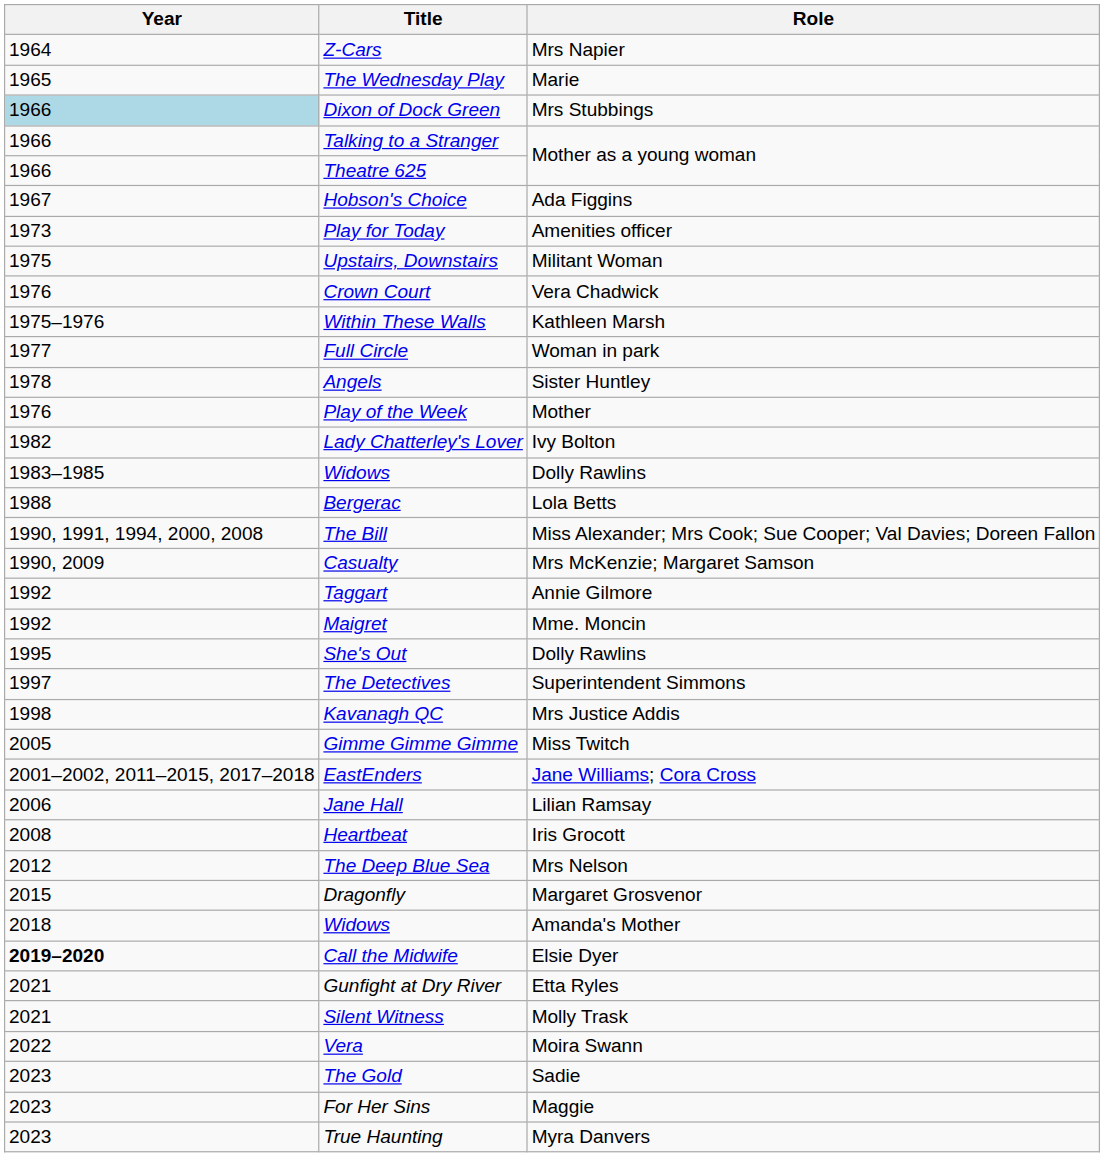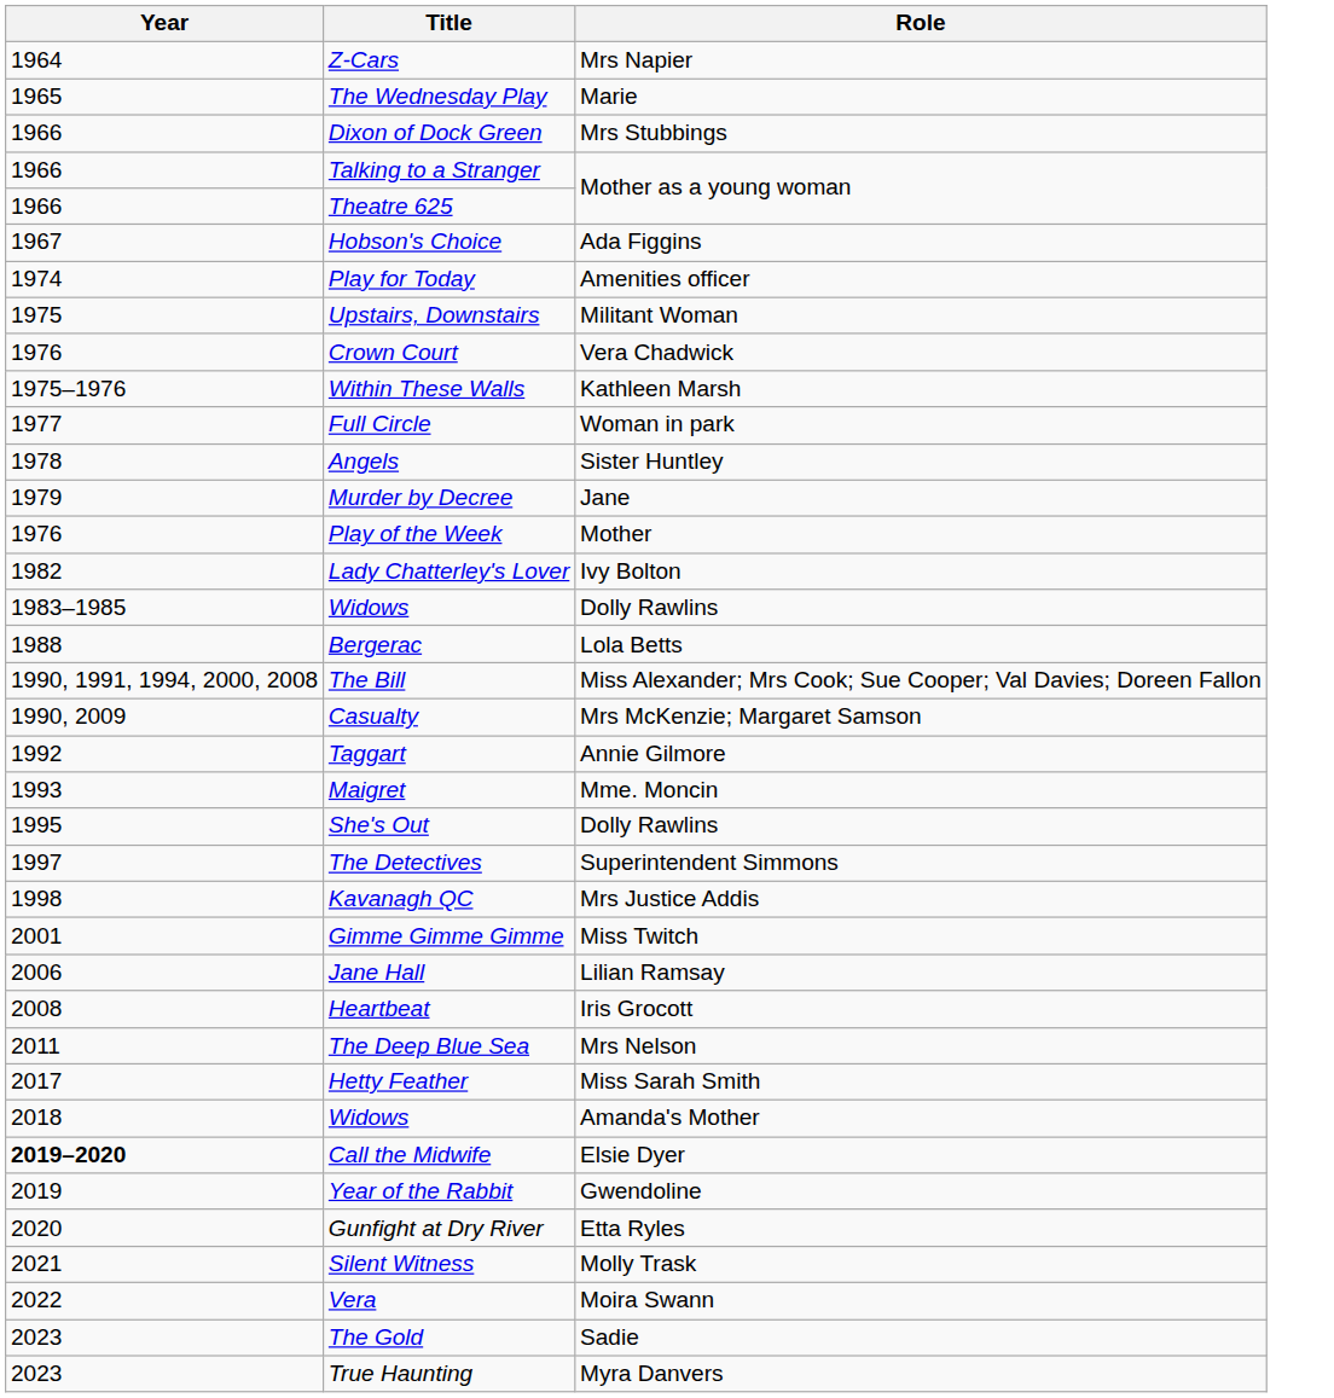Dixon of Dock Green | Year: lightblue background -> no background
Play for Today | Year: 1973 -> 1974
+ row: 1979 | Murder by Decree | Jane
Maigret | Year: 1992 -> 1993
Gimme Gimme Gimme | Year: 2005 -> 2001
- row: 2001–2002, 2011–2015, 2017–2018 | EastEnders | Jane Williams; Cora Cross
The Deep Blue Sea | Year: 2012 -> 2011
- row: 2015 | Dragonfly | Margaret Grosvenor
+ row: 2017 | Hetty Feather | Miss Sarah Smith
+ row: 2019 | Year of the Rabbit | Gwendoline
Gunfight at Dry River | Year: 2021 -> 2020
- row: 2023 | For Her Sins | Maggie
